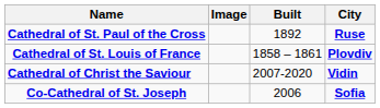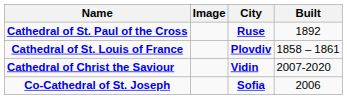columns swapped: Built <-> City
